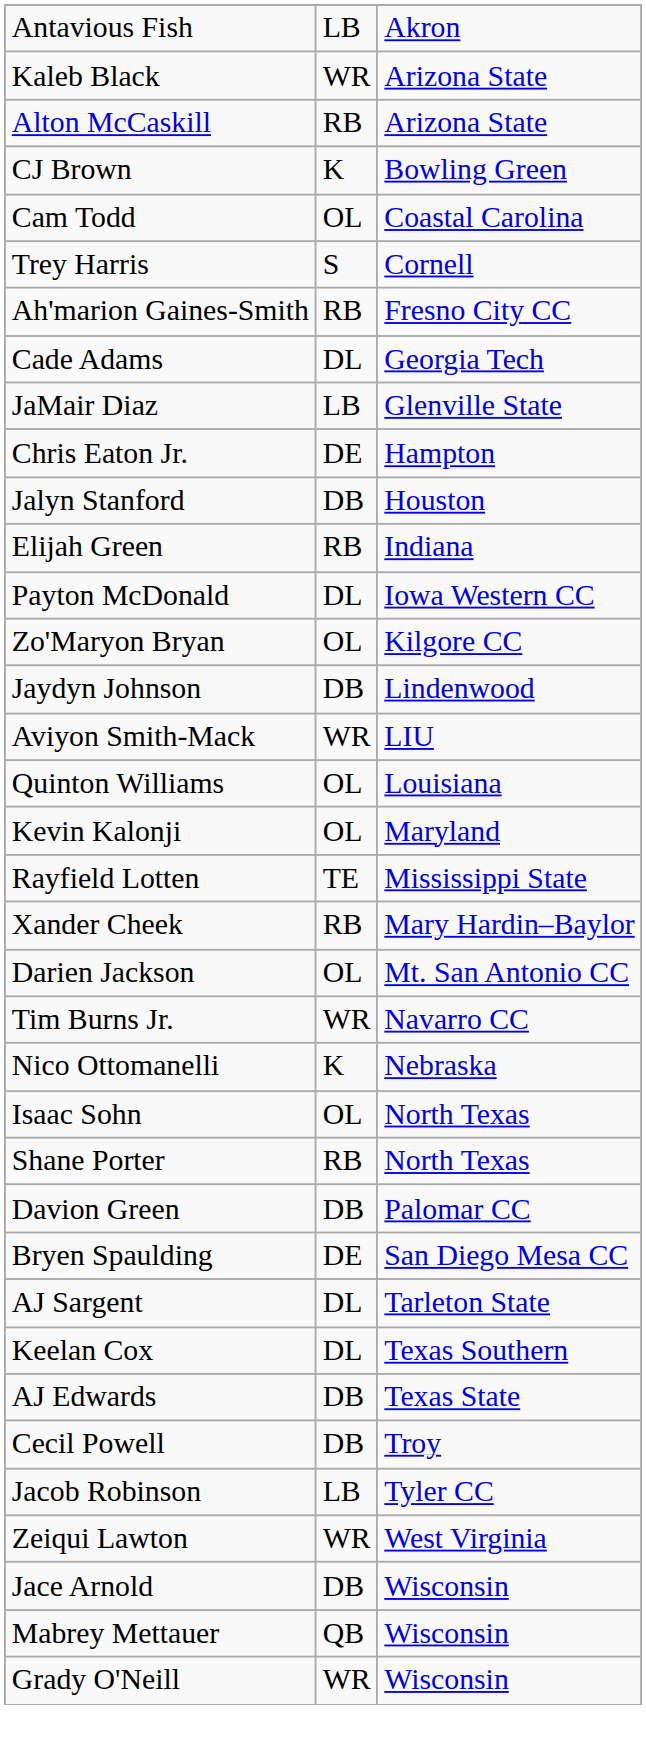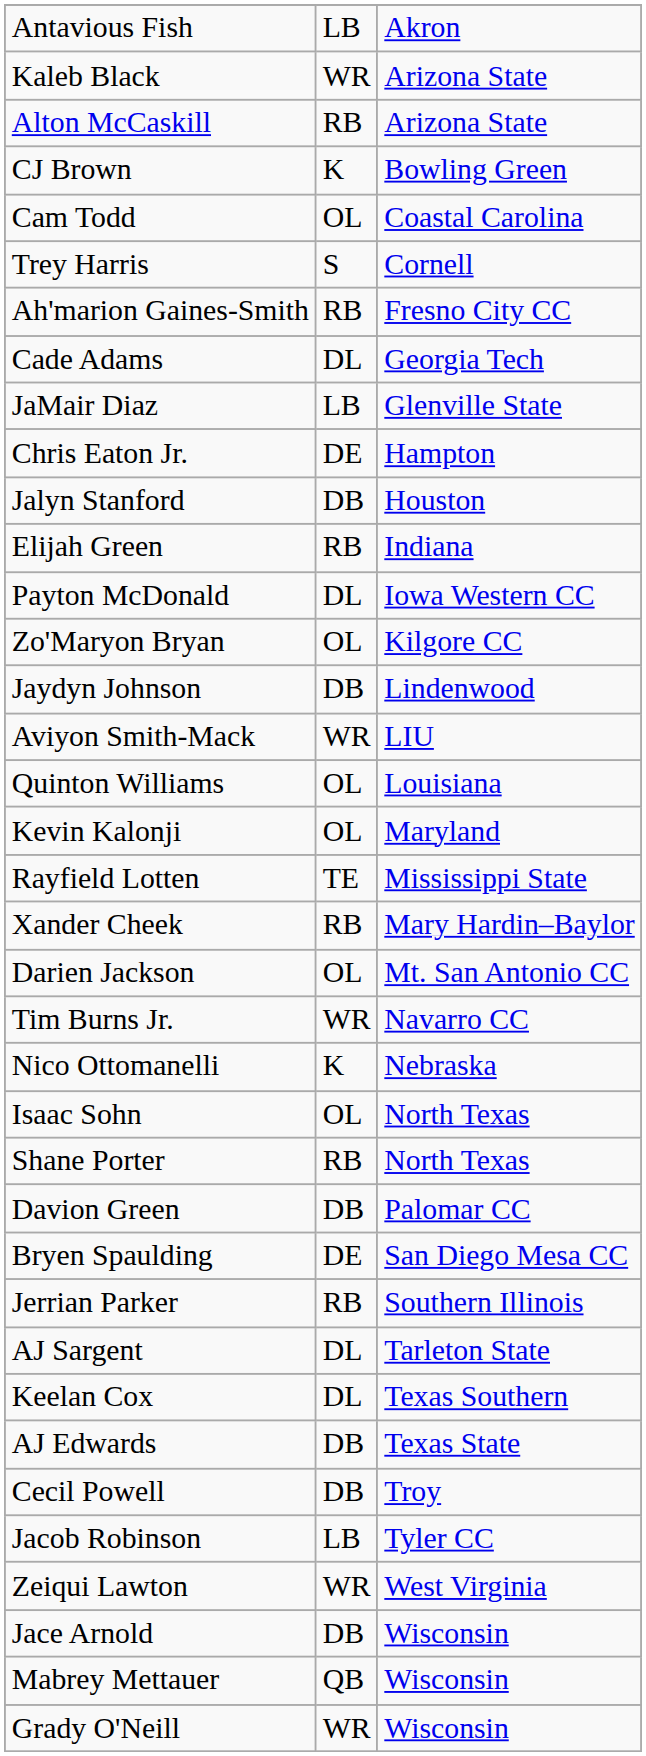+ row: Jerrian Parker | RB | Southern Illinois
